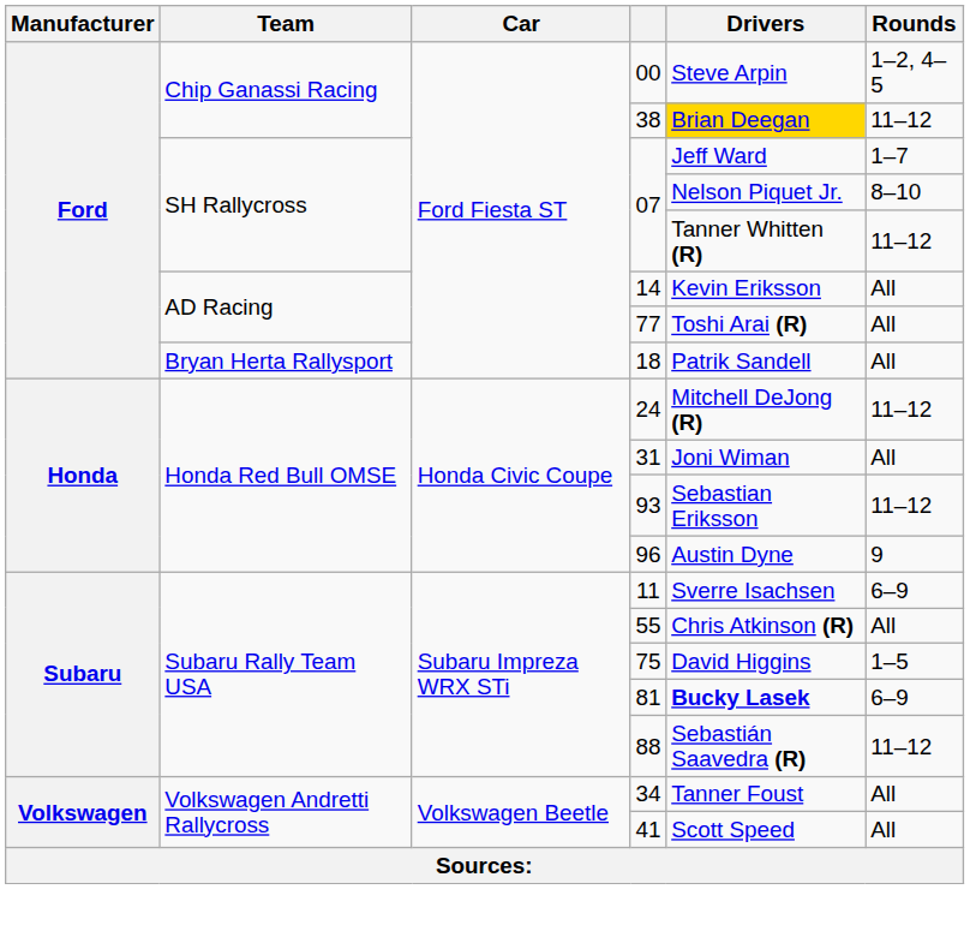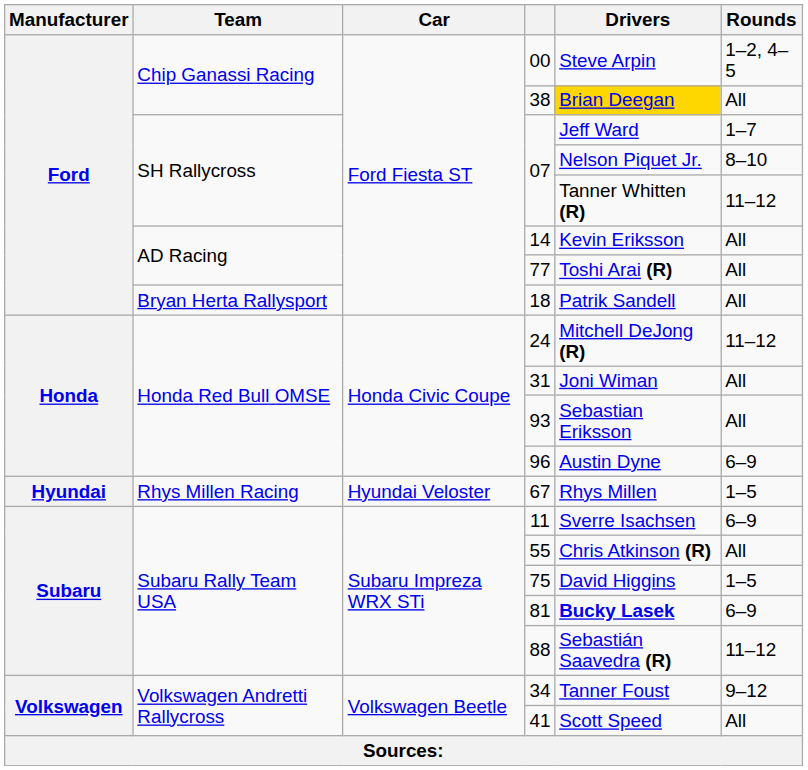38 | Rounds: 11–12 -> All
93 | Rounds: 11–12 -> All
96 | Rounds: 9 -> 6–9
+ row: Hyundai | Rhys Millen Racing | Hyundai Veloster | 67 | Rhys Millen | 1–5
34 | Rounds: All -> 9–12
